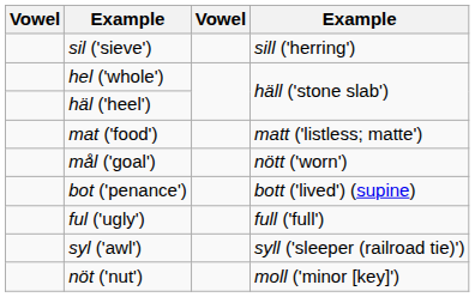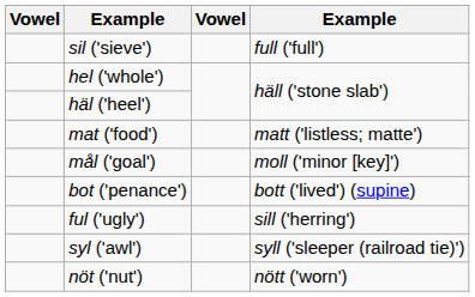sil ('sieve') | column 4: sill ('herring') -> full ('full')
mål ('goal') | column 4: nött ('worn') -> moll ('minor [key]')
ful ('ugly') | column 4: full ('full') -> sill ('herring')
nöt ('nut') | column 4: moll ('minor [key]') -> nött ('worn')
